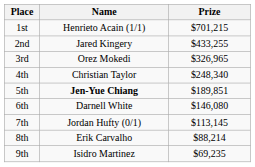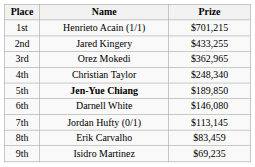3rd | Prize: $326,965 -> $362,965
5th | Prize: $189,851 -> $189,850
8th | Prize: $88,214 -> $83,459
